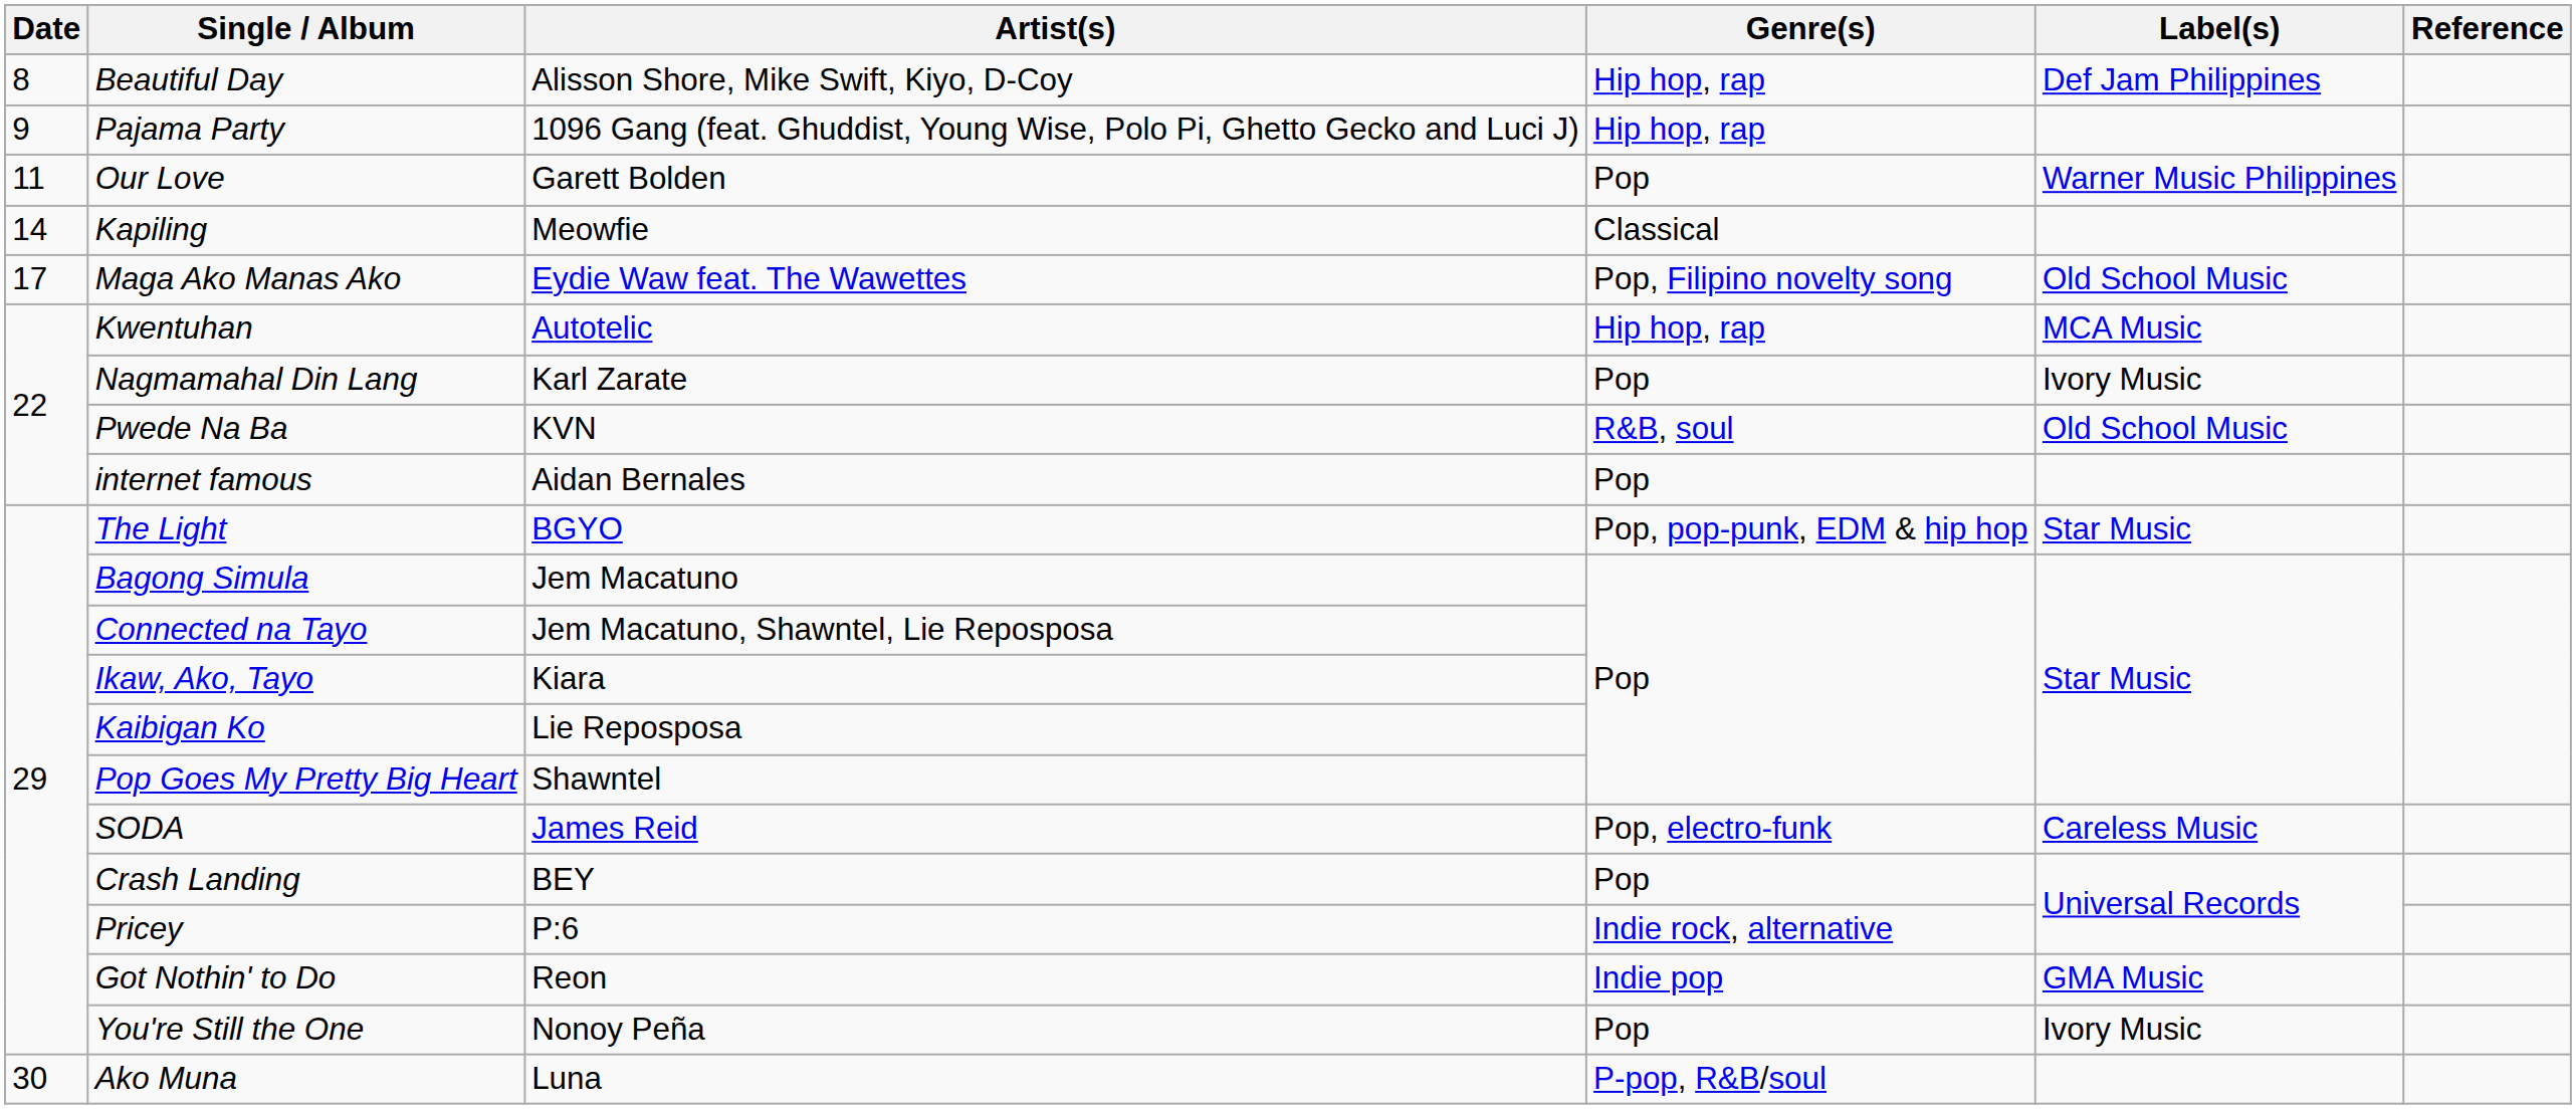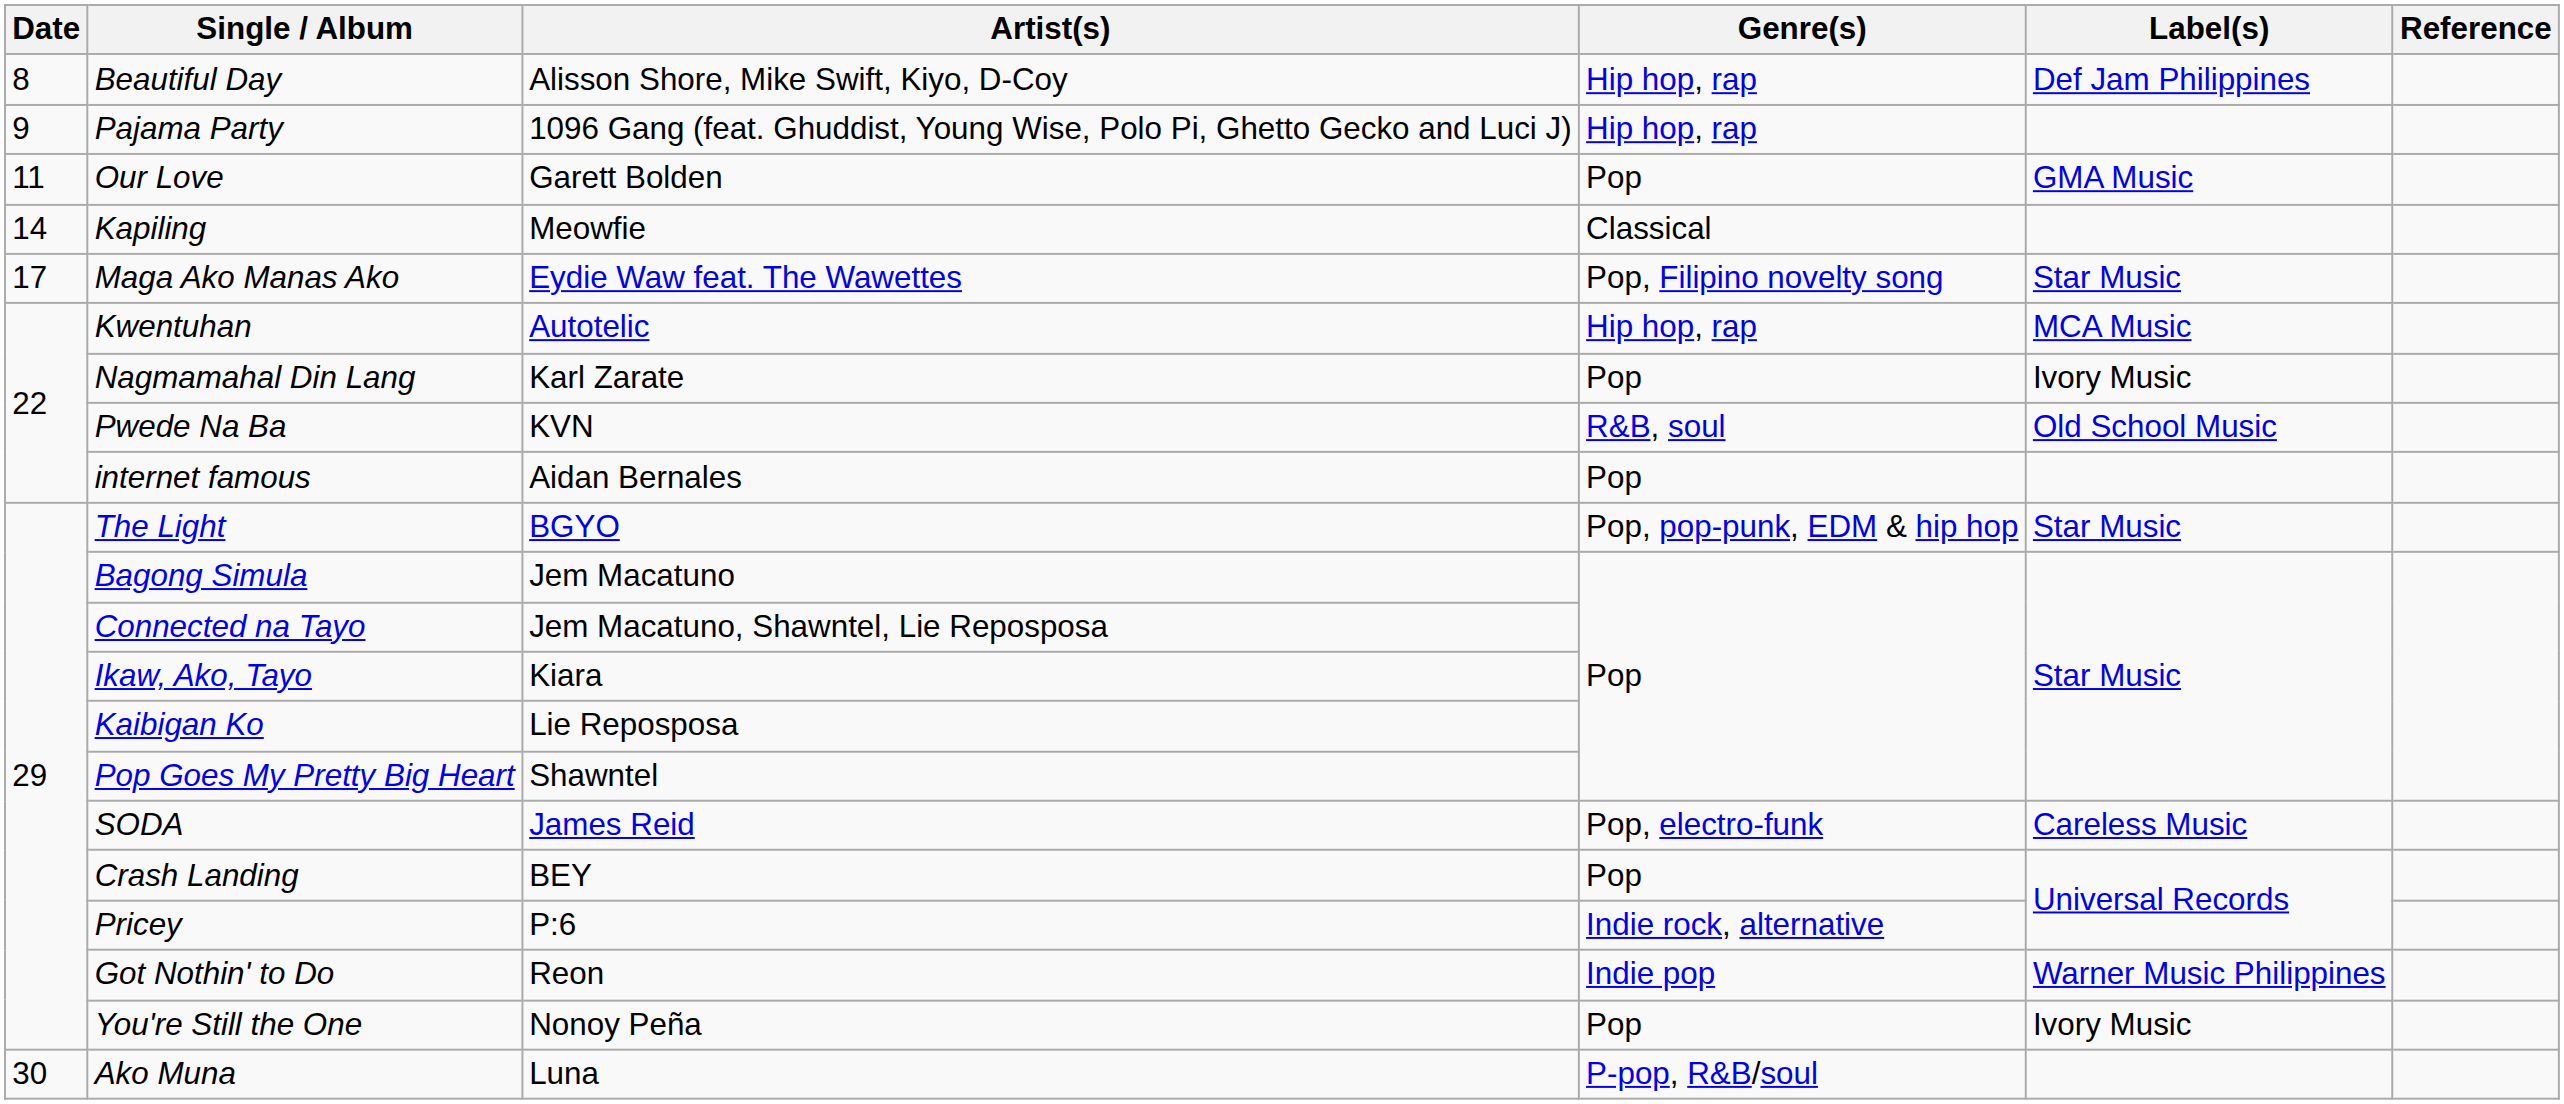Our Love | Label(s): Warner Music Philippines -> GMA Music
Maga Ako Manas Ako | Label(s): Old School Music -> Star Music
Got Nothin' to Do | Label(s): GMA Music -> Warner Music Philippines
